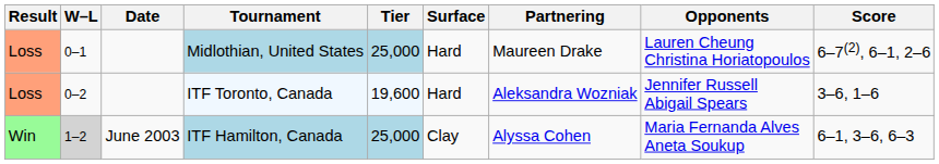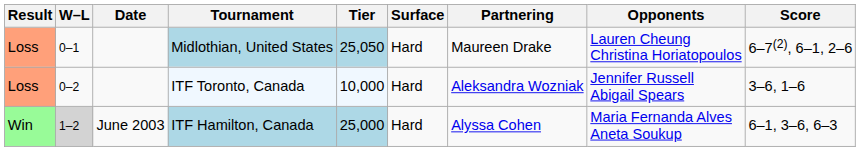Midlothian, United States | Tier: 25,000 -> 25,050
ITF Toronto, Canada | Tier: 19,600 -> 10,000
ITF Hamilton, Canada | Surface: Clay -> Hard
